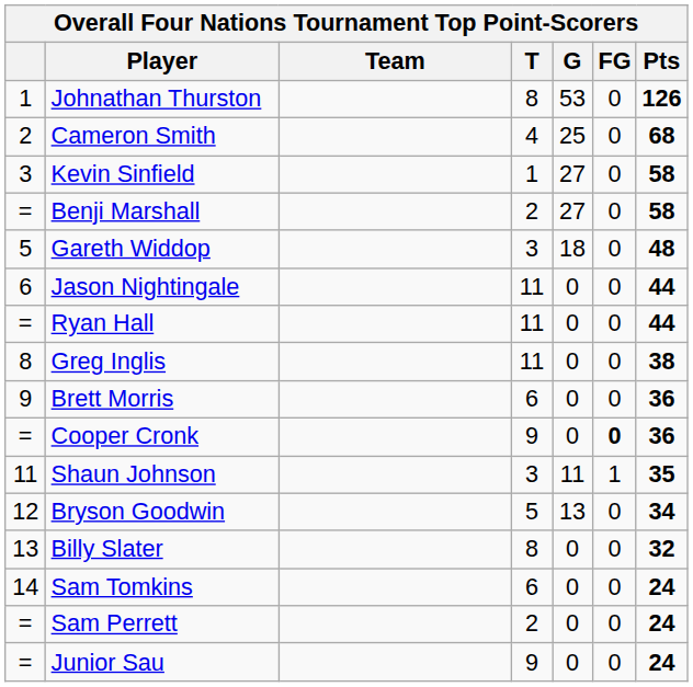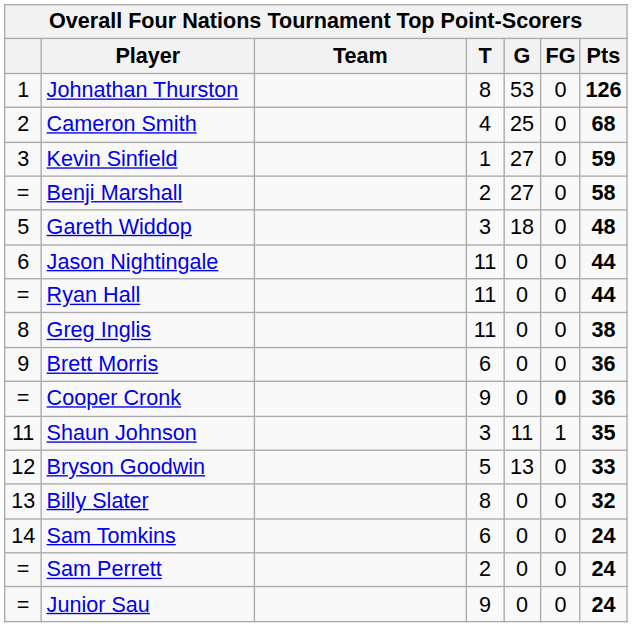Kevin Sinfield | Pts: 58 -> 59
Bryson Goodwin | Pts: 34 -> 33
